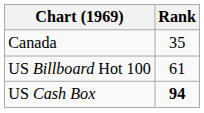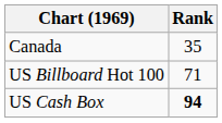US Billboard Hot 100 | Rank: 61 -> 71
